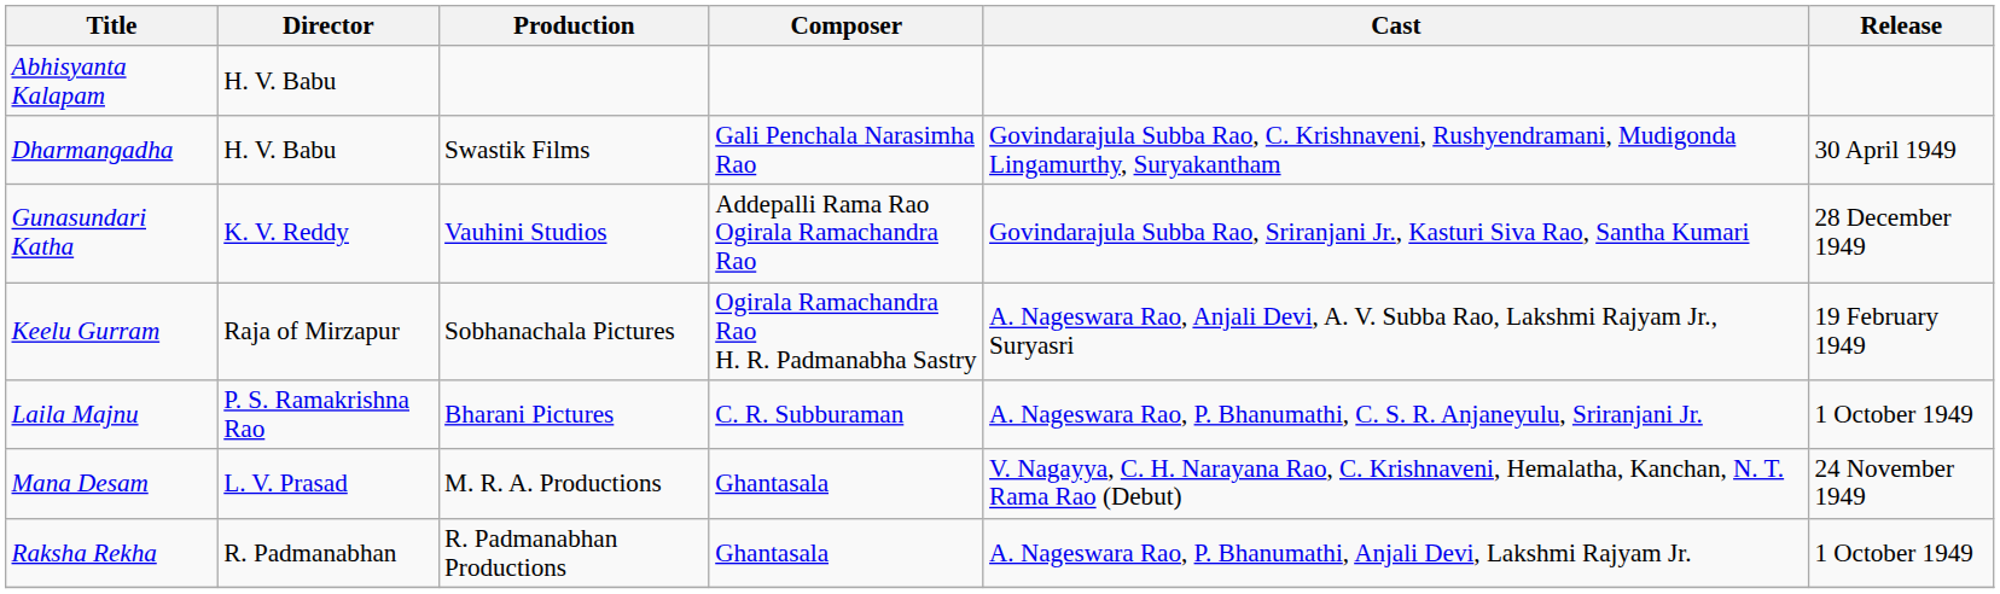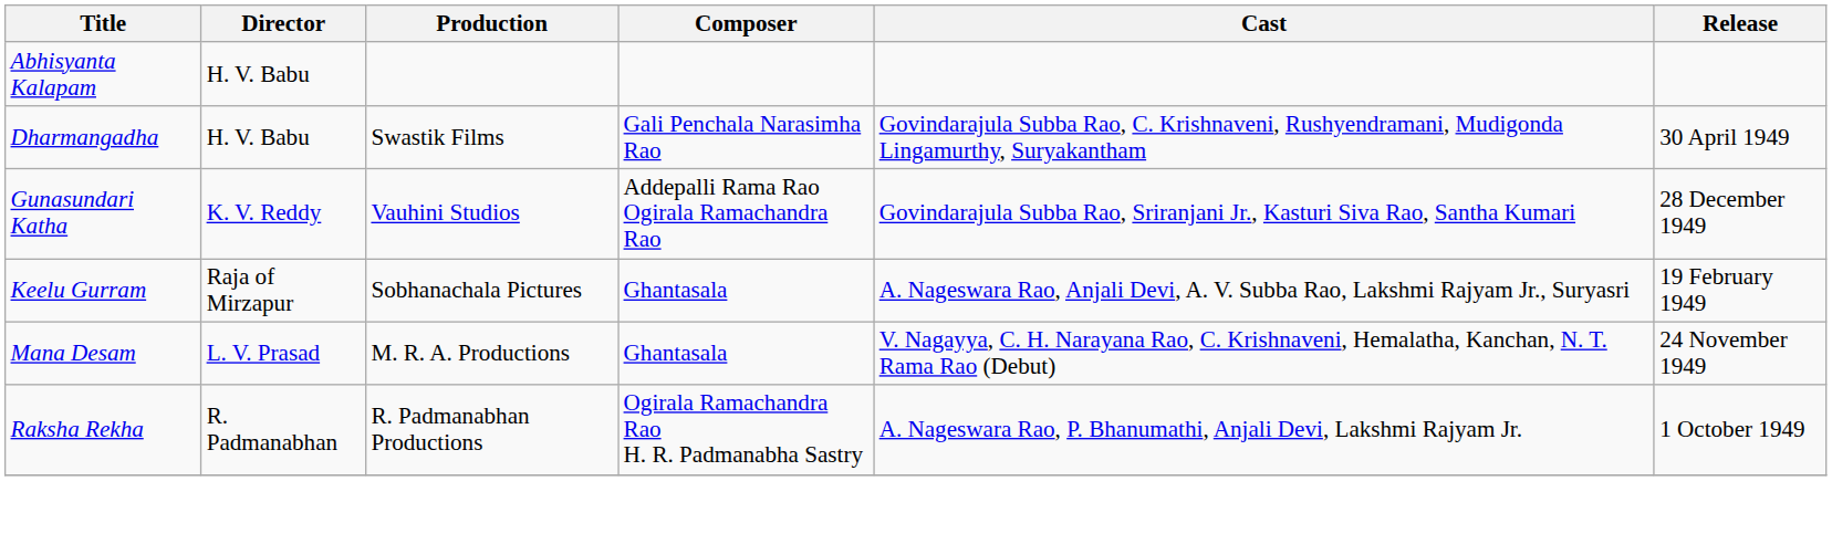Keelu Gurram | Composer: Ogirala Ramachandra Rao H. R. Padmanabha Sastry -> Ghantasala
- row: Laila Majnu | P. S. Ramakrishna Rao | Bharani Pictures | C. R. Subburaman | A. Nageswara Rao, P. Bhanumathi, C. S. R. Anjaneyulu, Sriranjani Jr. | 1 October 1949
Raksha Rekha | Composer: Ghantasala -> Ogirala Ramachandra Rao H. R. Padmanabha Sastry
